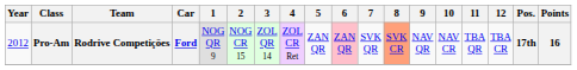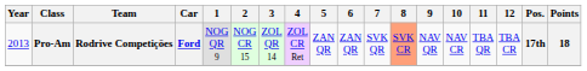Pro-Am | Year: 2012 -> 2013
Pro-Am | 6: pink background -> no background
Pro-Am | Points: 16 -> 18
